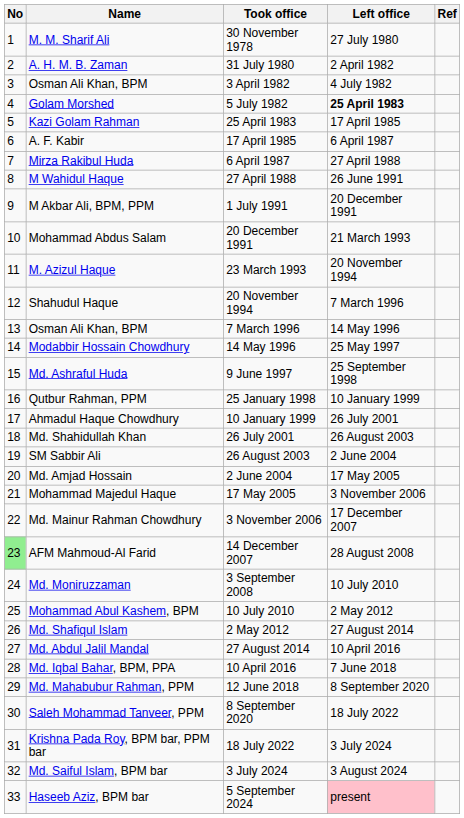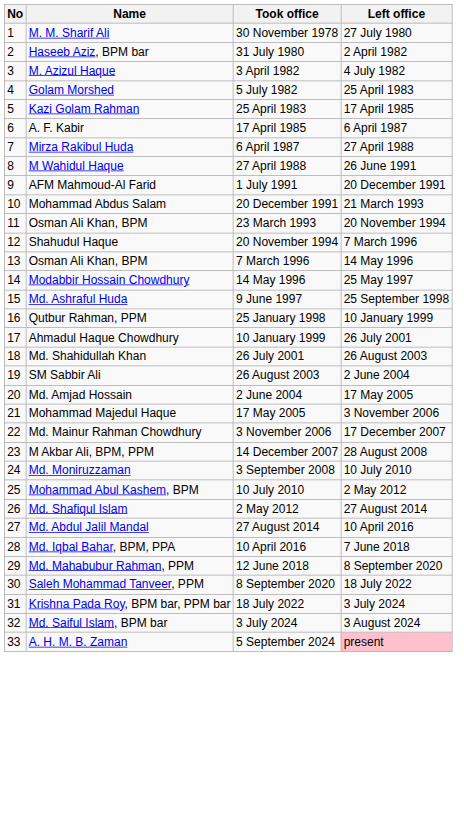- column: Ref
31 July 1980 | Name: A. H. M. B. Zaman -> Haseeb Aziz, BPM bar
3 April 1982 | Name: Osman Ali Khan, BPM -> M. Azizul Haque
5 July 1982 | Left office: bold -> normal
1 July 1991 | Name: M Akbar Ali, BPM, PPM -> AFM Mahmoud-Al Farid
23 March 1993 | Name: M. Azizul Haque -> Osman Ali Khan, BPM
14 December 2007 | No: lightgreen background -> no background
14 December 2007 | Name: AFM Mahmoud-Al Farid -> M Akbar Ali, BPM, PPM
5 September 2024 | Name: Haseeb Aziz, BPM bar -> A. H. M. B. Zaman
